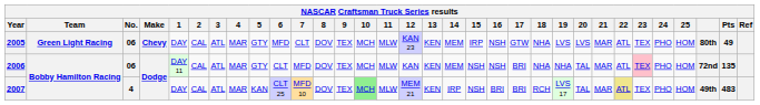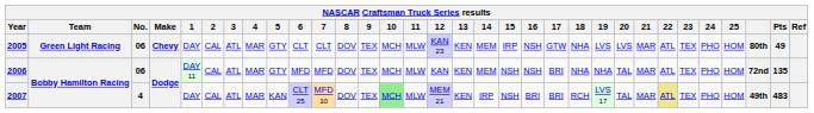2005 | 6: MFD -> CLT
2006 | 6: CLT -> MFD
2006 | 23: pink background -> no background
